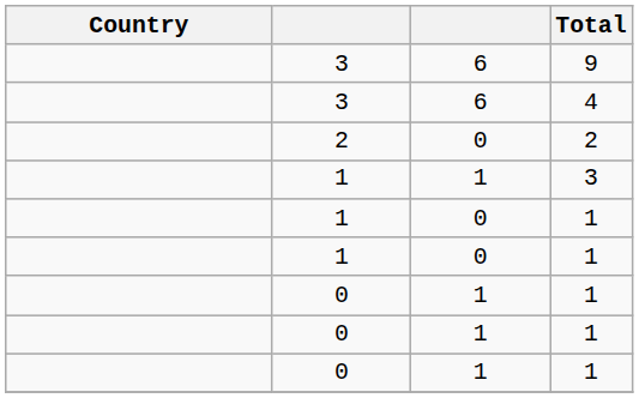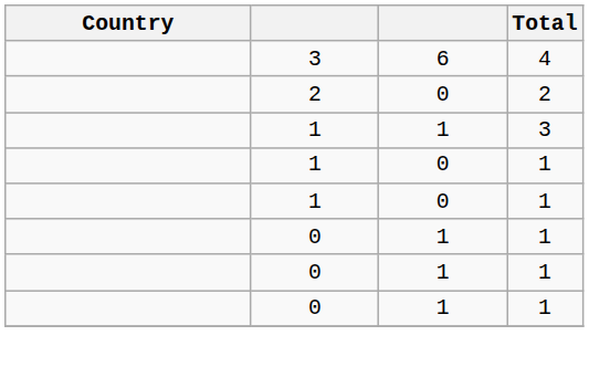- row: 3 | 6 | 9
